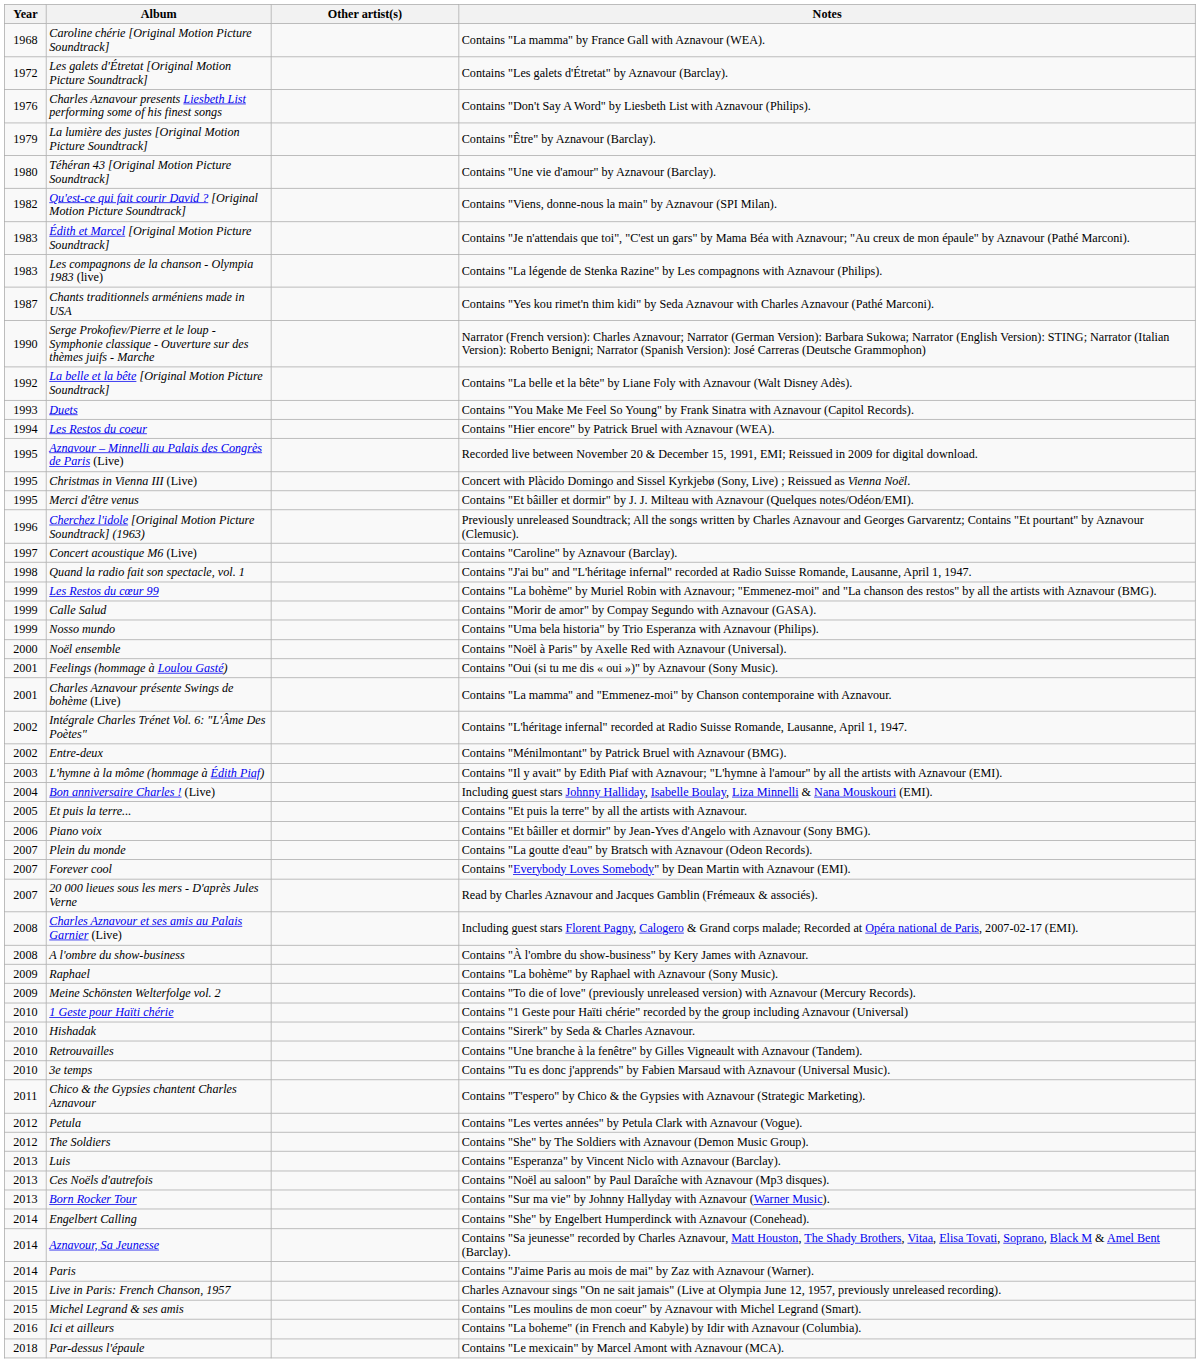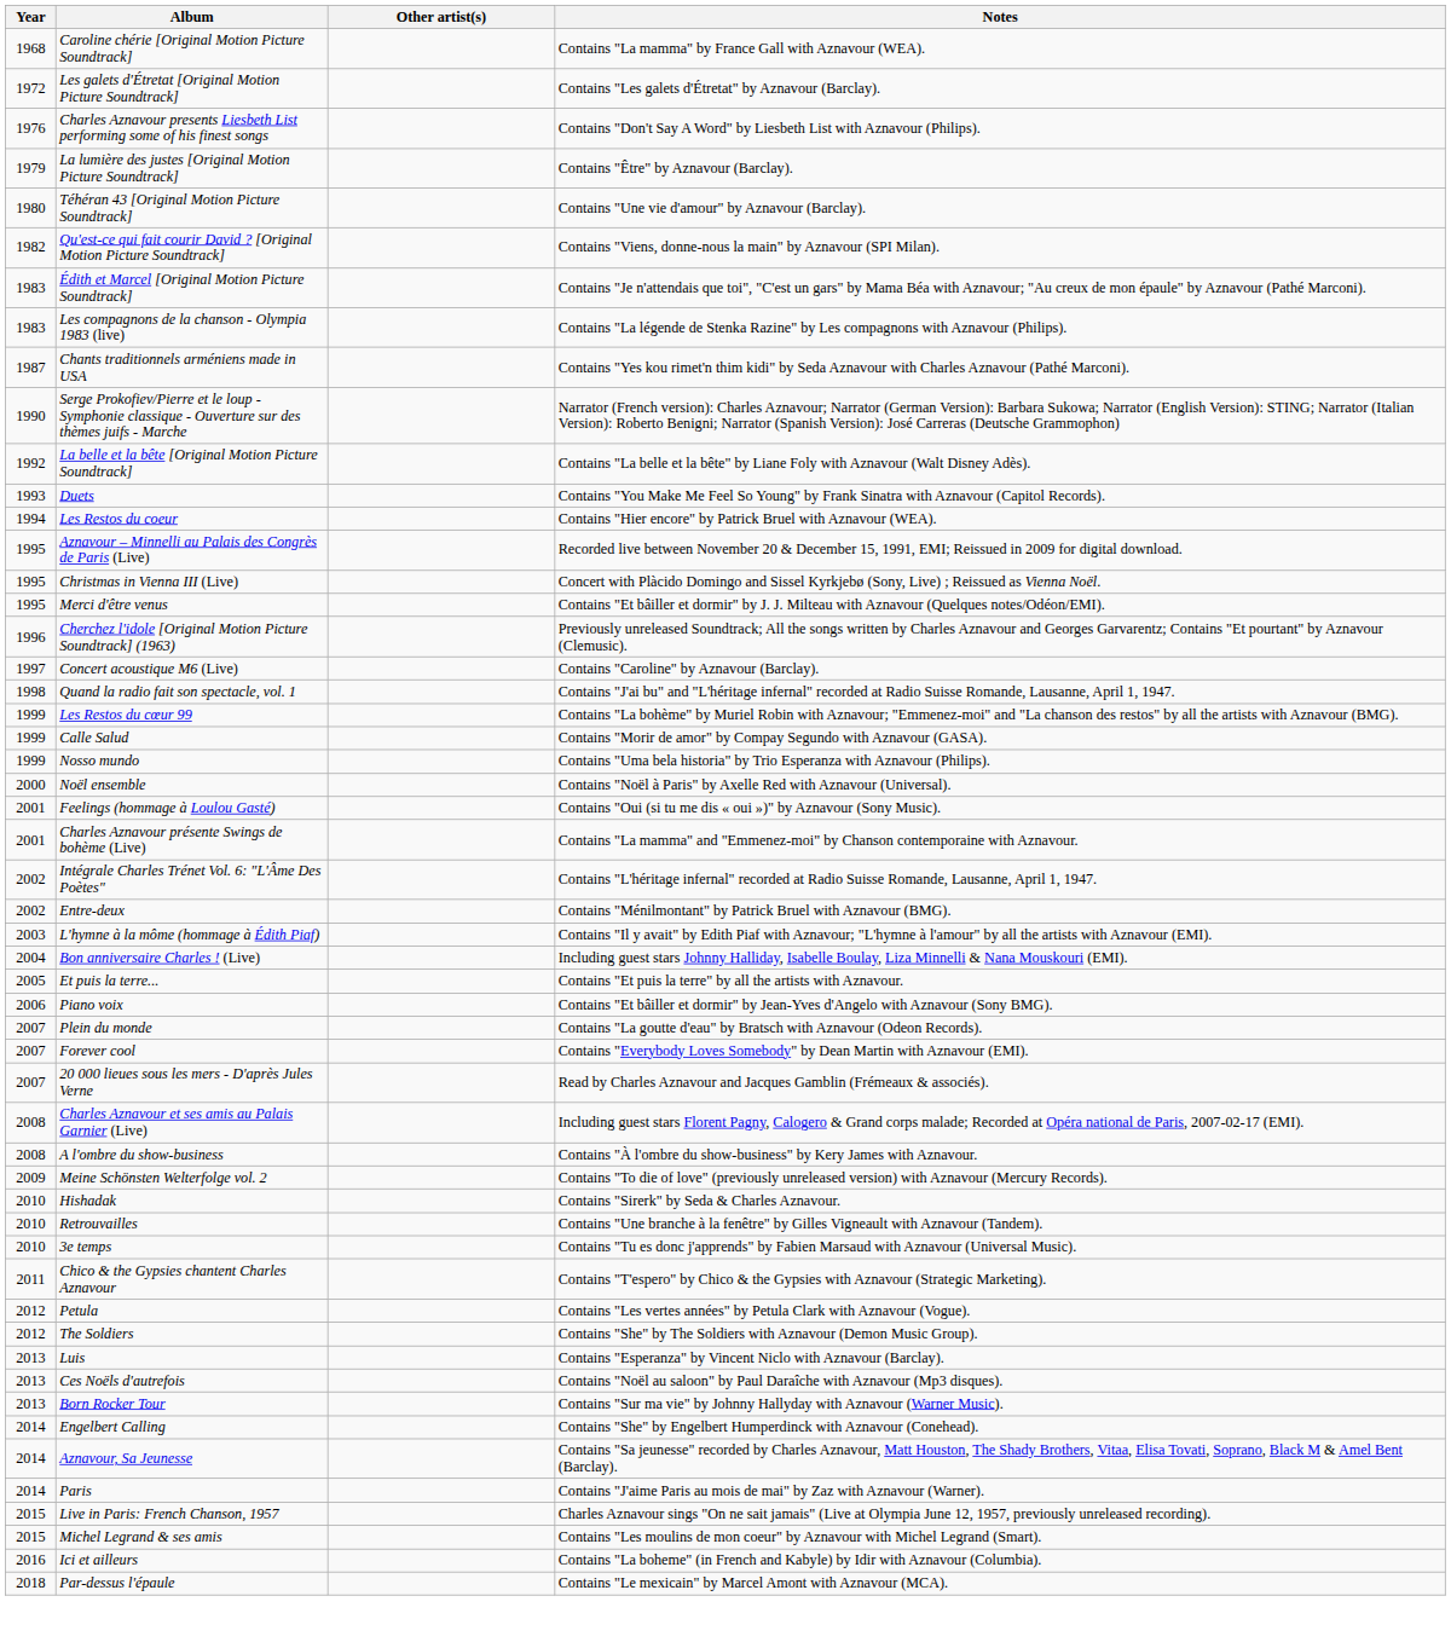- row: 2009 | Raphael | Contains "La bohème" by Raphael with Aznavour (Sony Music).
- row: 2010 | 1 Geste pour Haïti chérie | Contains "1 Geste pour Haïti chérie" recorded by the group including Aznavour (Universal)
